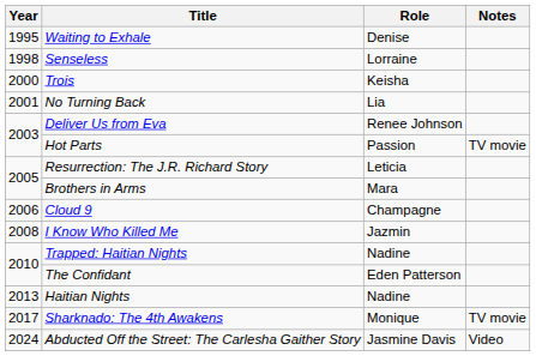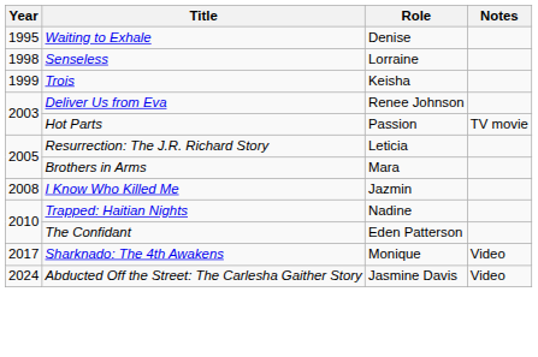Trois | Year: 2000 -> 1999
- row: 2001 | No Turning Back | Lia
- row: 2006 | Cloud 9 | Champagne
- row: 2013 | Haitian Nights | Nadine
Sharknado: The 4th Awakens | Notes: TV movie -> Video
